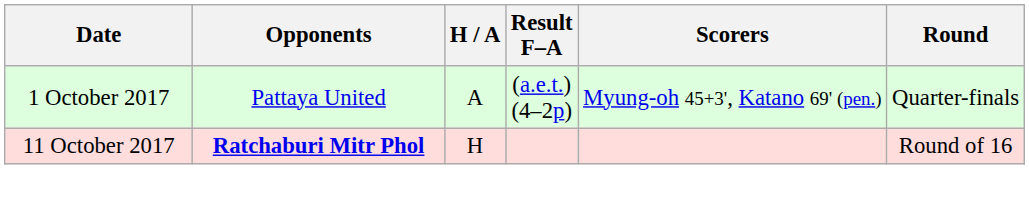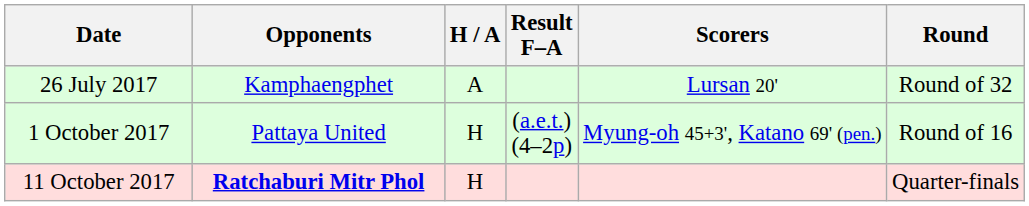+ row: 26 July 2017 | Kamphaengphet | A | Lursan 20' | Round of 32
1 October 2017 | H / A: A -> H
1 October 2017 | Round: Quarter-finals -> Round of 16
11 October 2017 | Round: Round of 16 -> Quarter-finals
